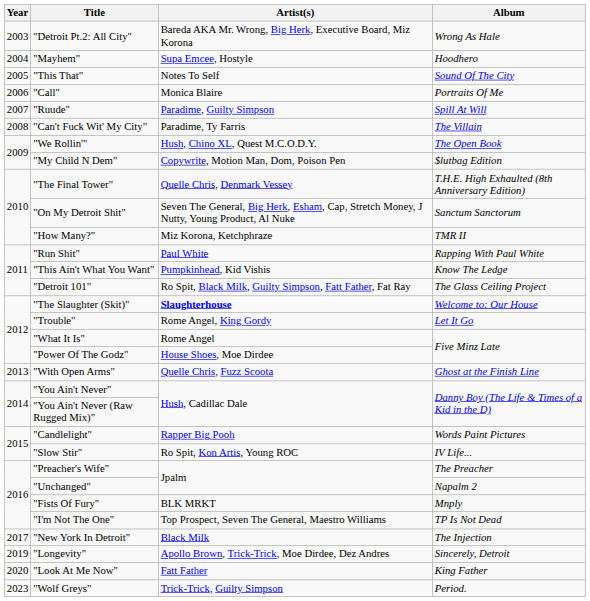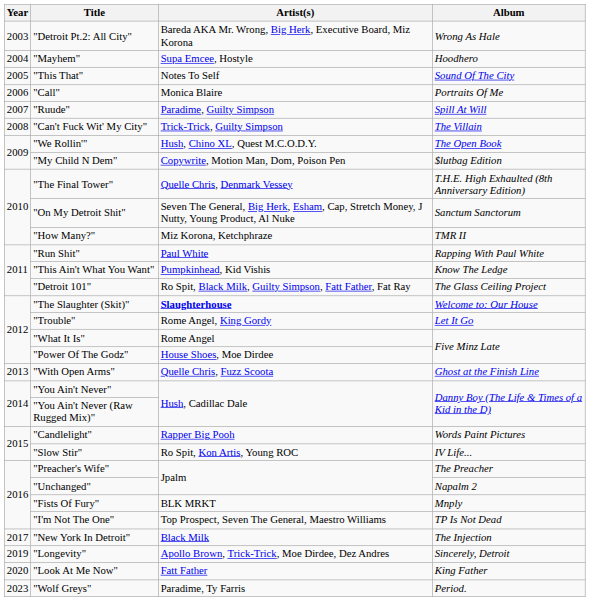"Can't Fuck Wit' My City" | Artist(s): Paradime, Ty Farris -> Trick-Trick, Guilty Simpson
"Wolf Greys" | Artist(s): Trick-Trick, Guilty Simpson -> Paradime, Ty Farris
